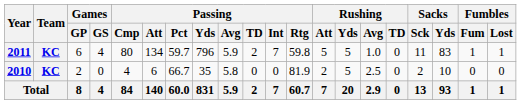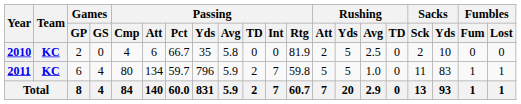rows swapped: 2010 <-> 2011
